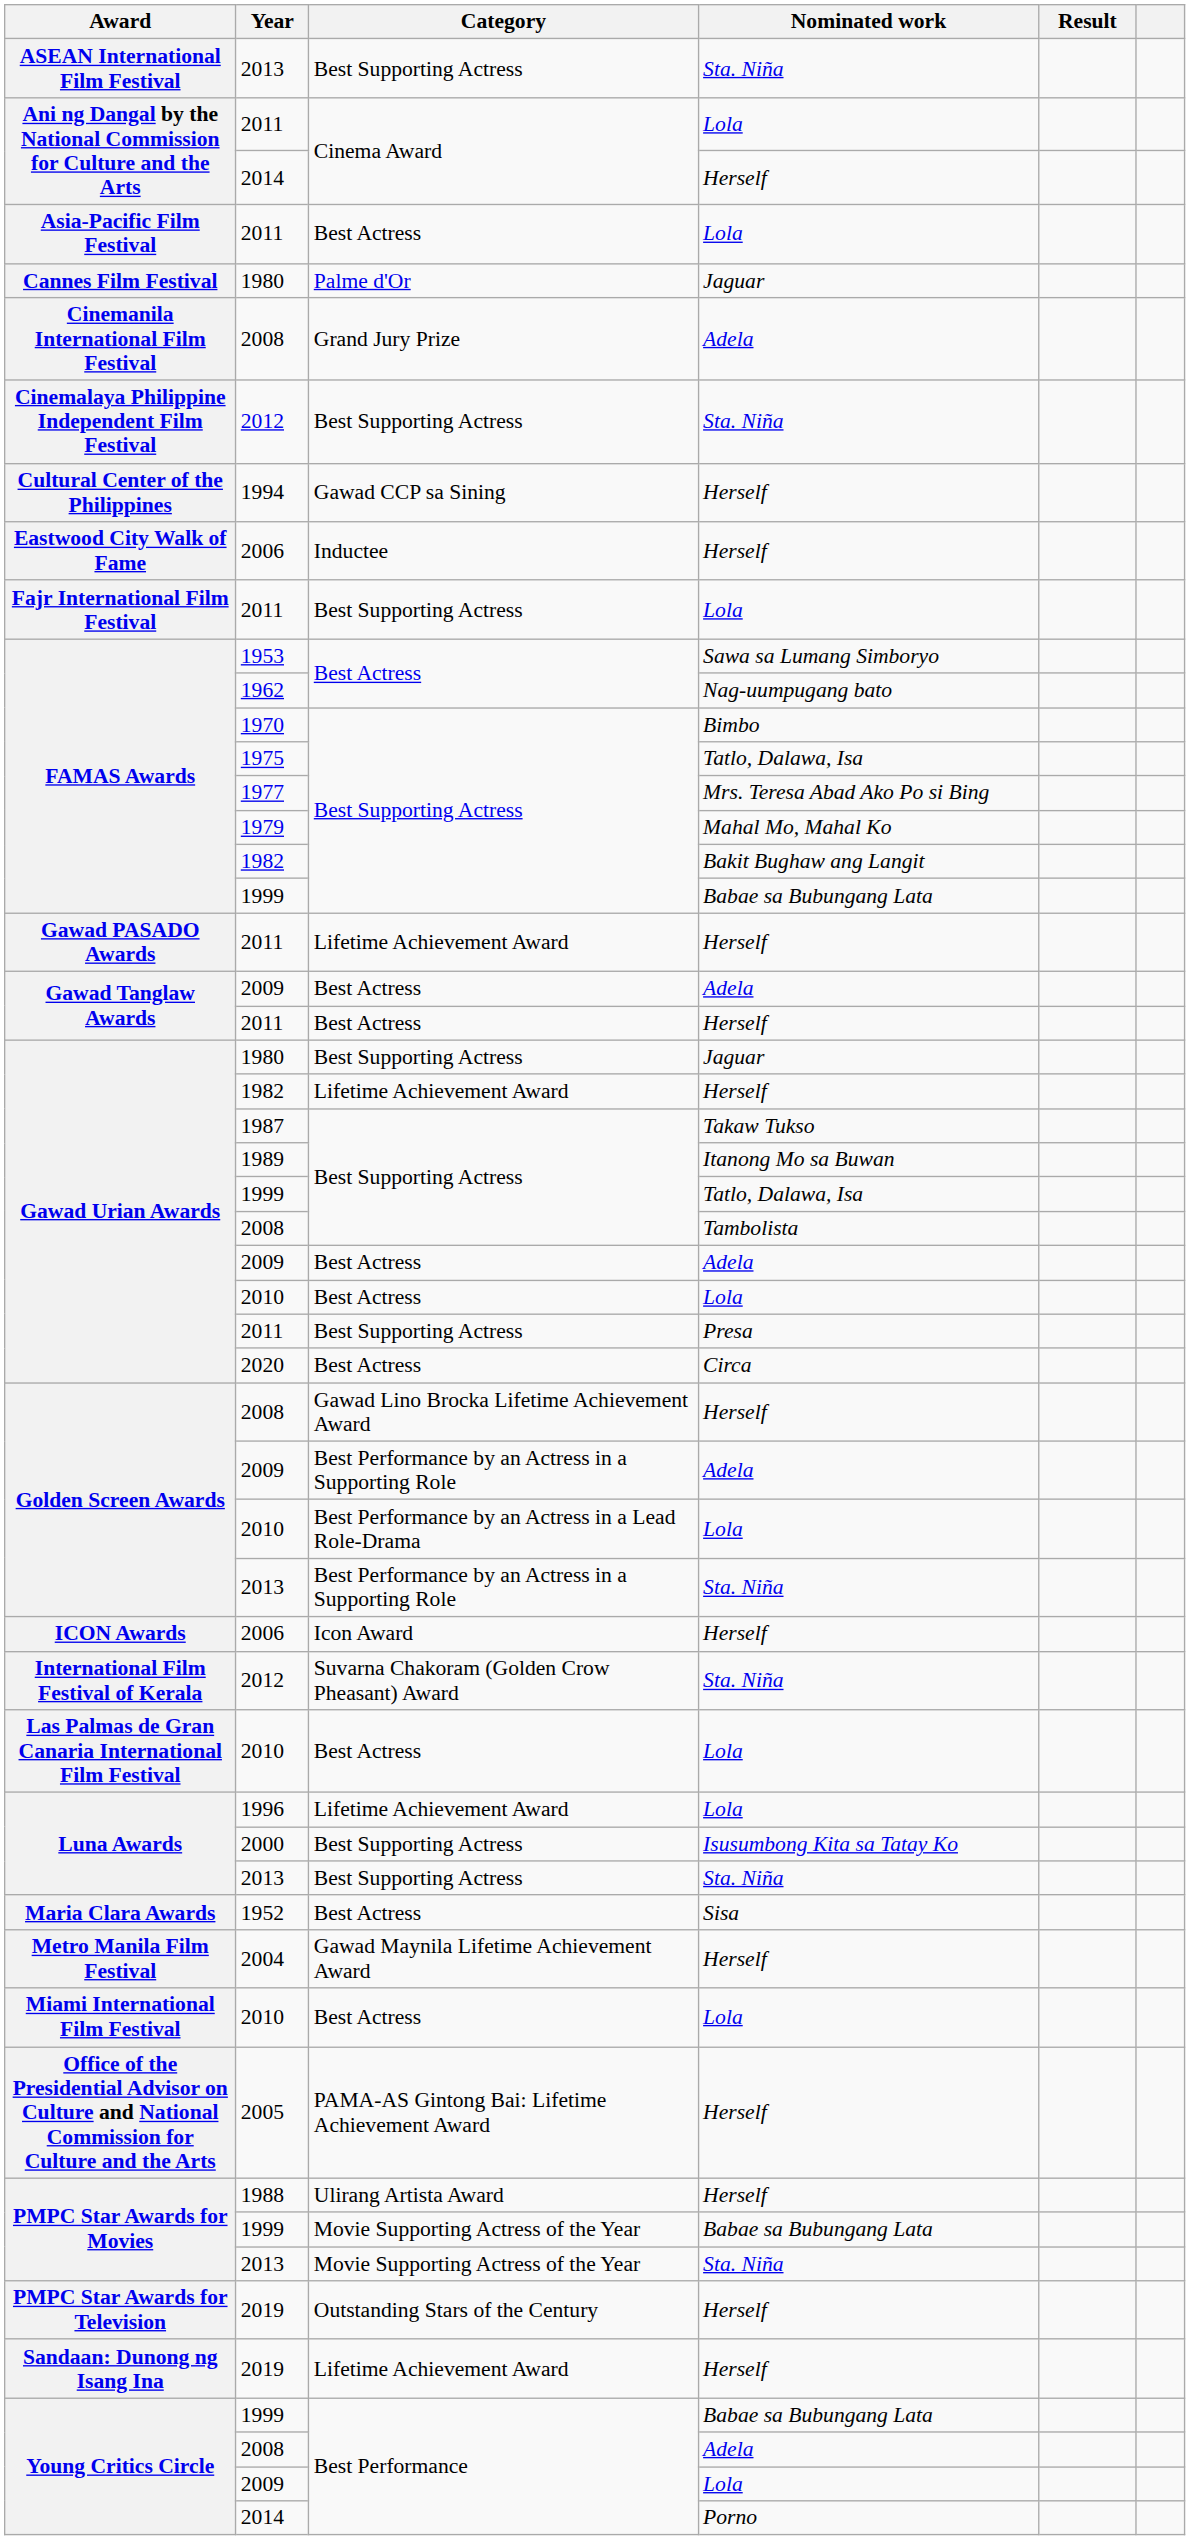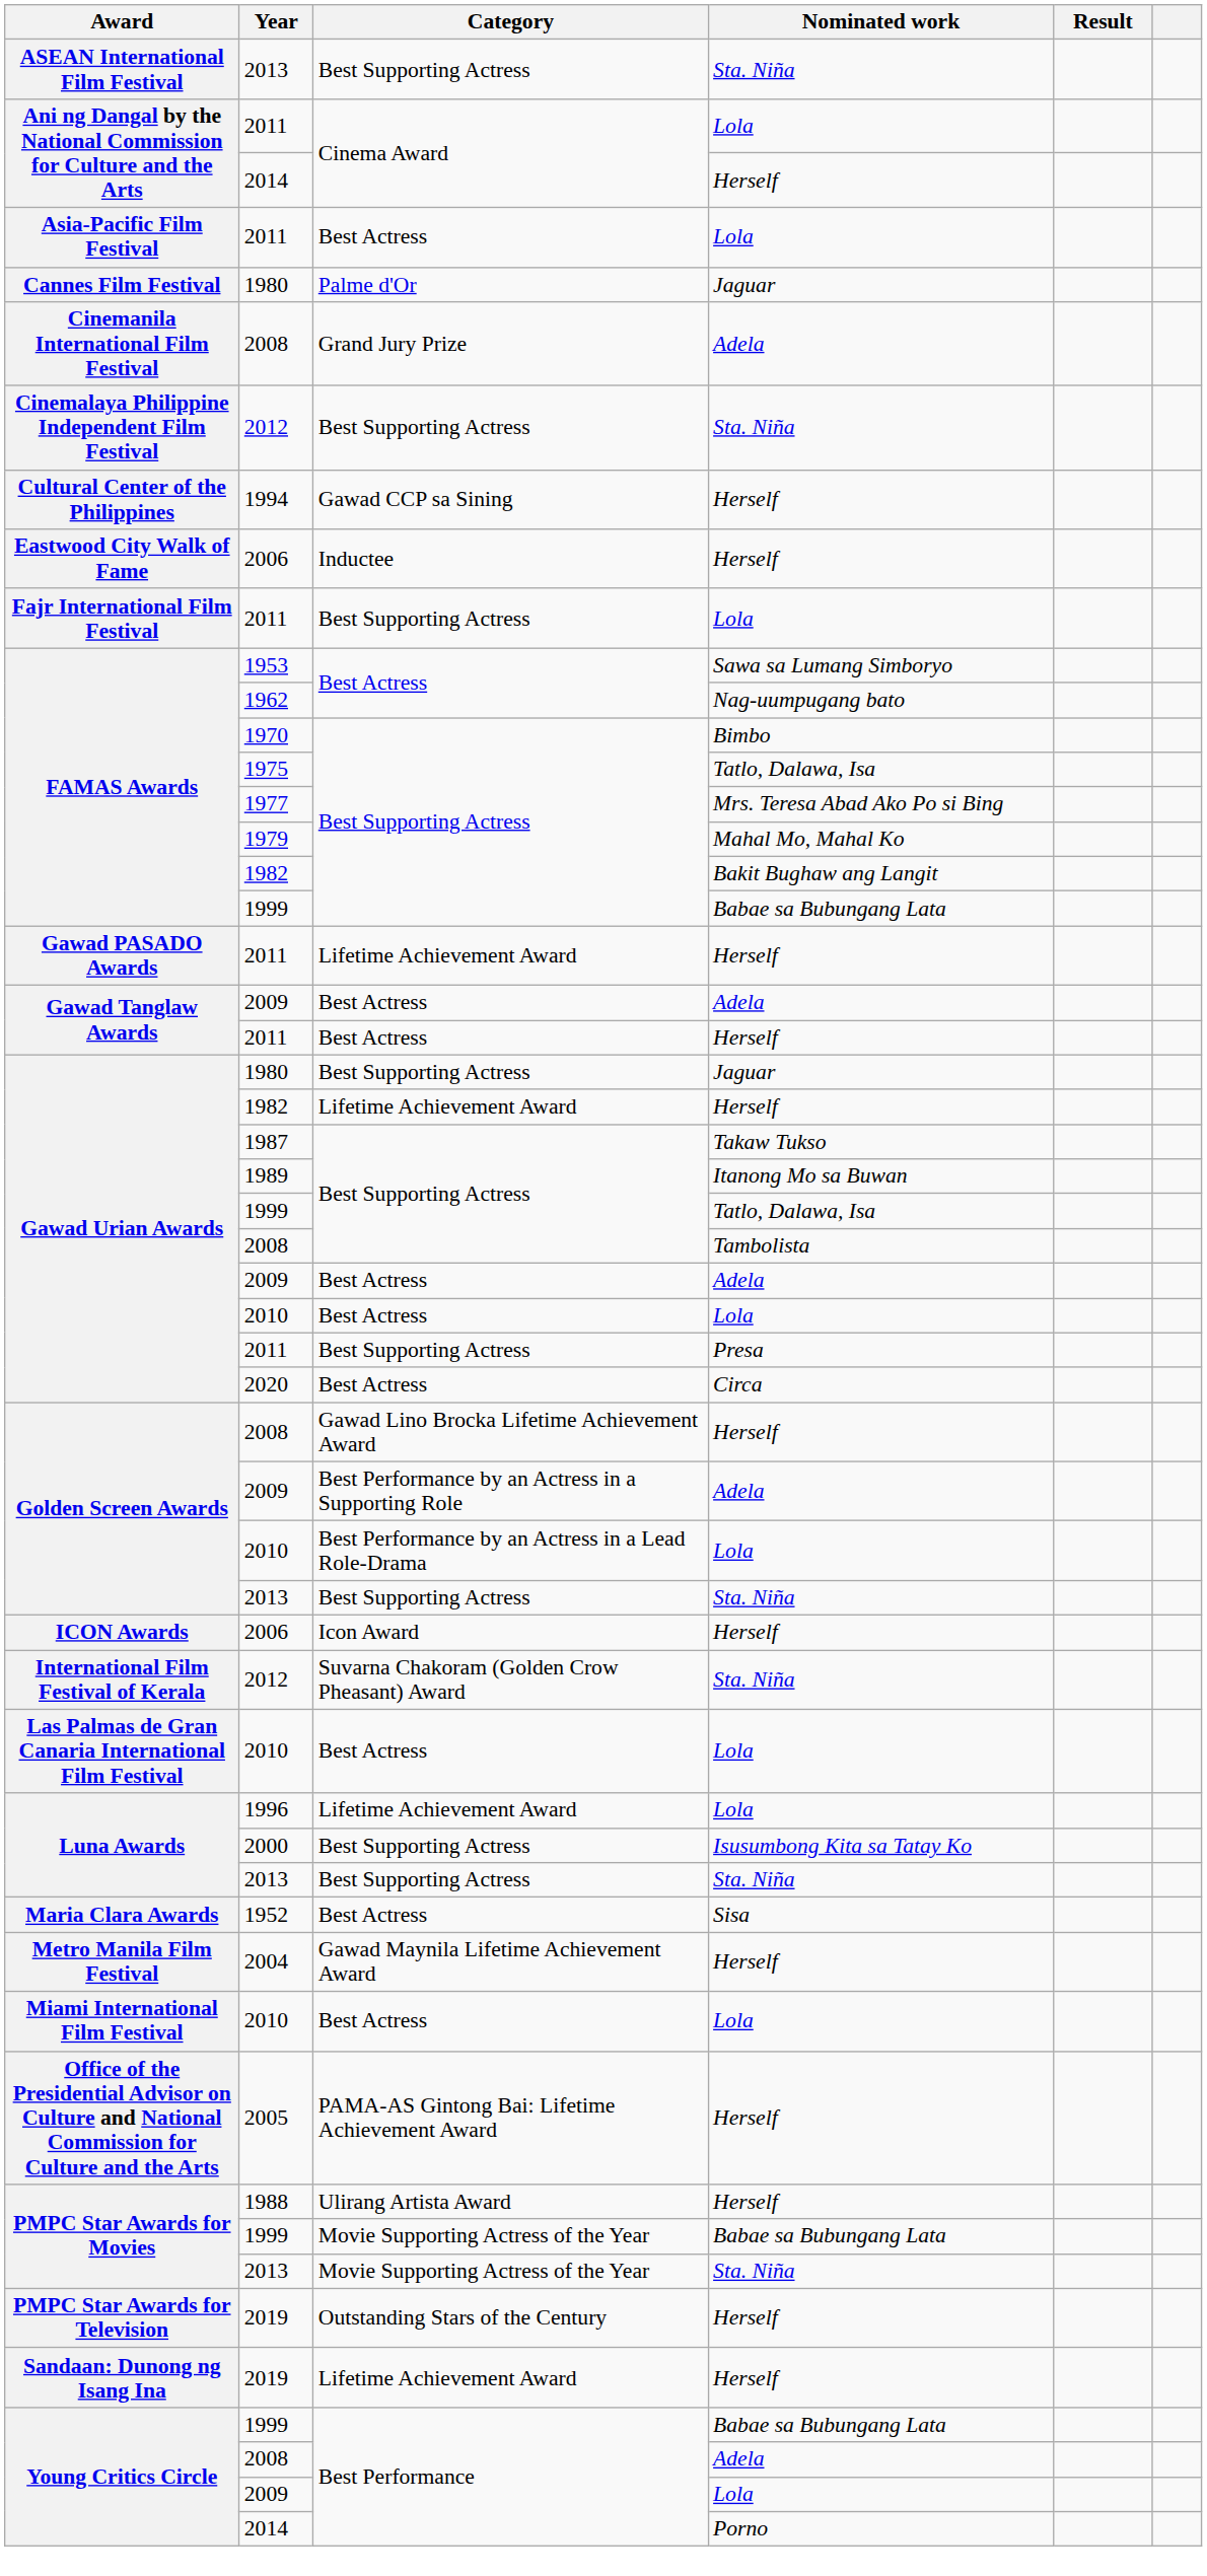Golden Screen Awards / 2013 | Category: Best Performance by an Actress in a Supporting Role -> Best Supporting Actress
